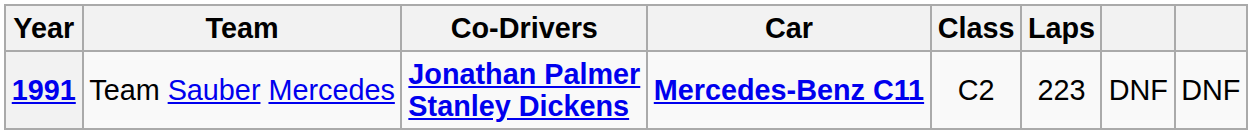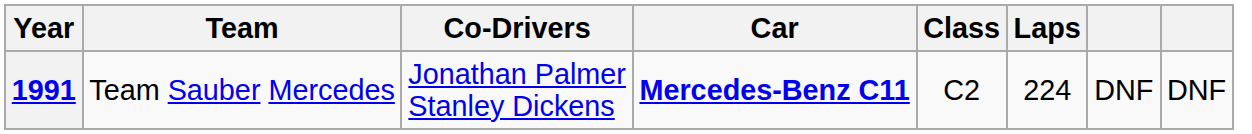1991 | Co-Drivers: bold -> normal
1991 | Laps: 223 -> 224
